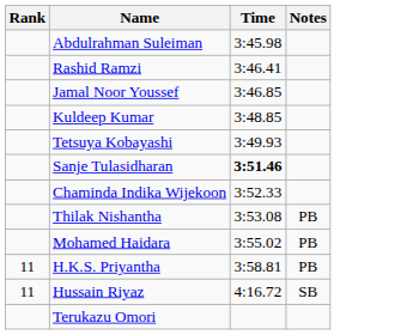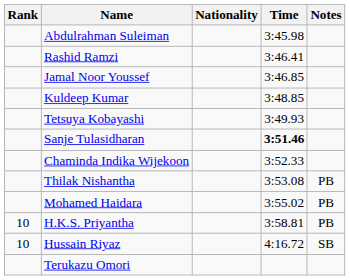+ column: Nationality
H.K.S. Priyantha | Rank: 11 -> 10
Hussain Riyaz | Rank: 11 -> 10
